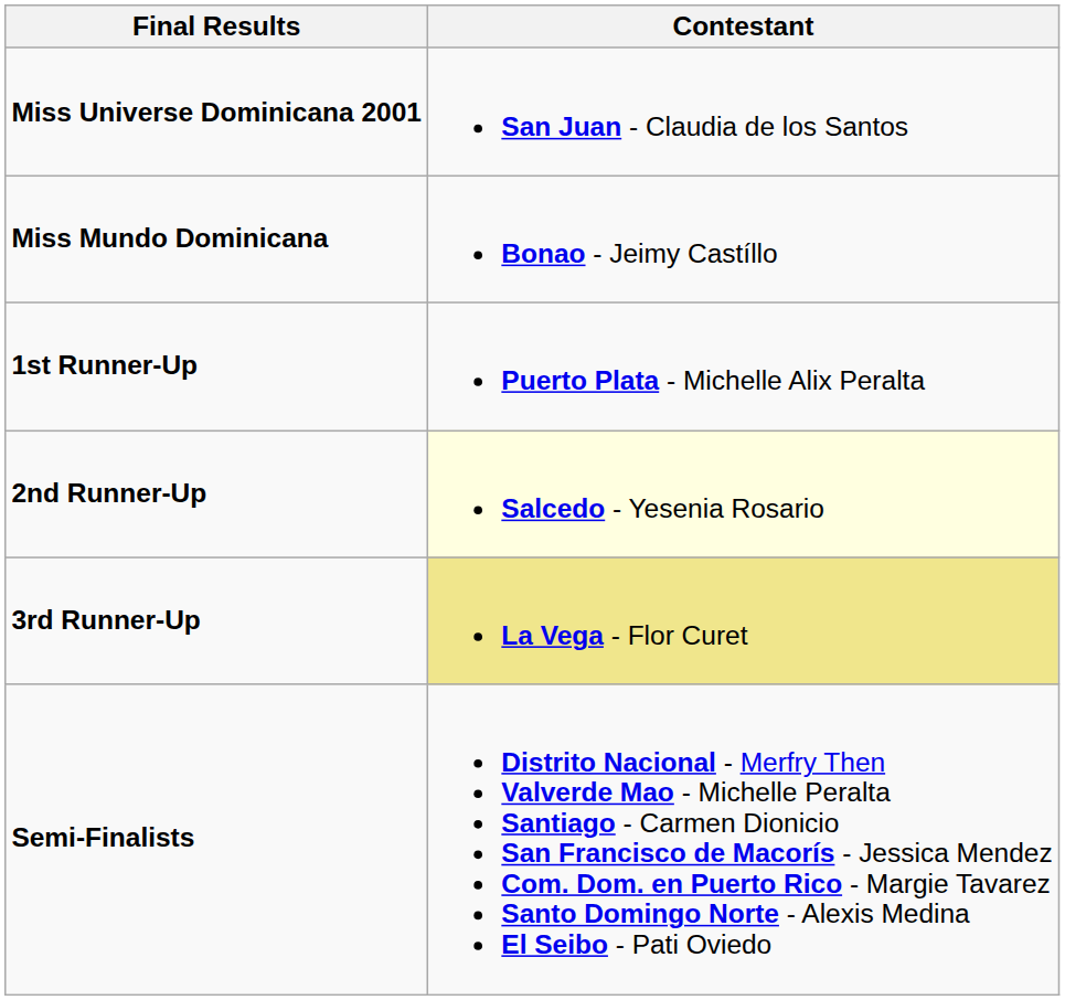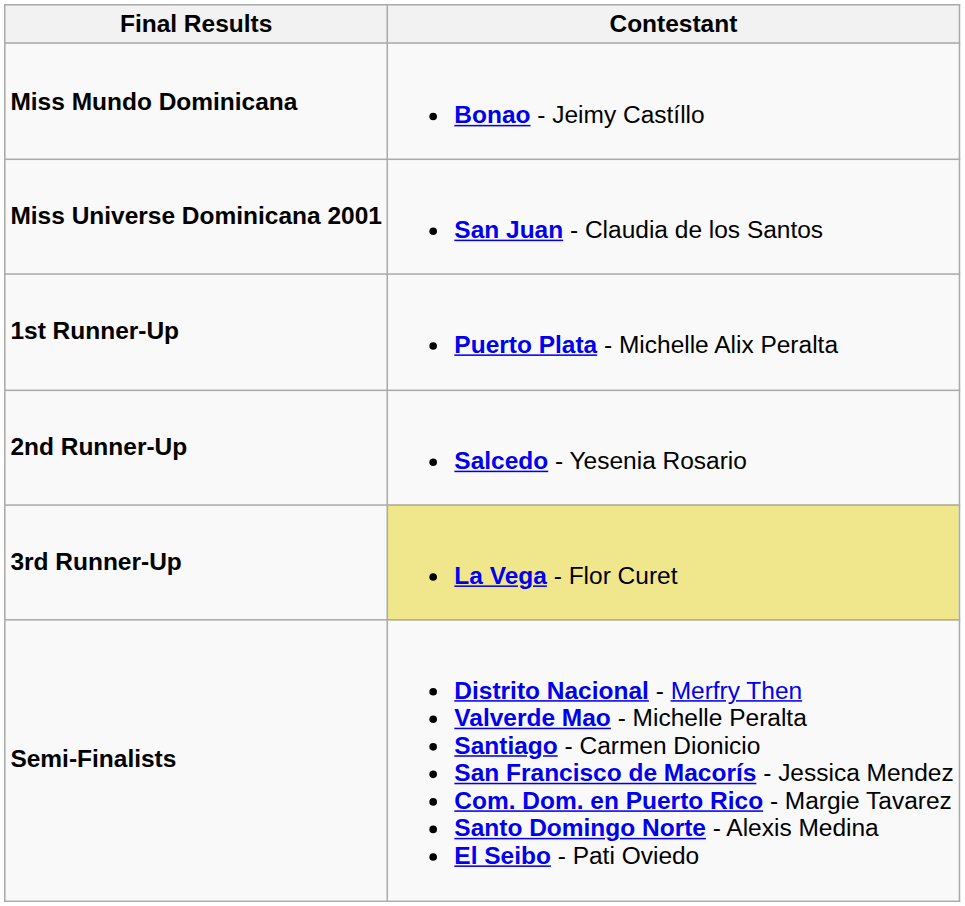rows swapped: Miss Universe Dominicana 2001 <-> Miss Mundo Dominicana
2nd Runner-Up | Contestant: lightyellow background -> no background
